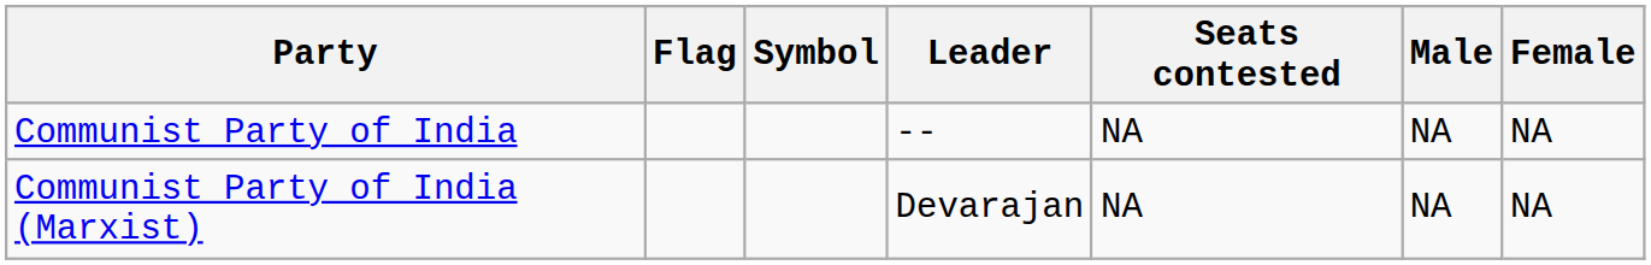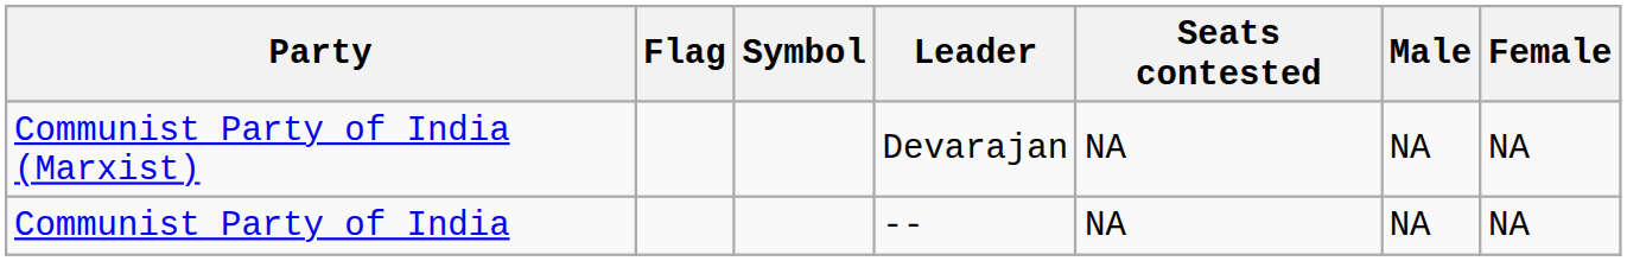rows swapped: Communist Party of India (Marxist) <-> Communist Party of India
